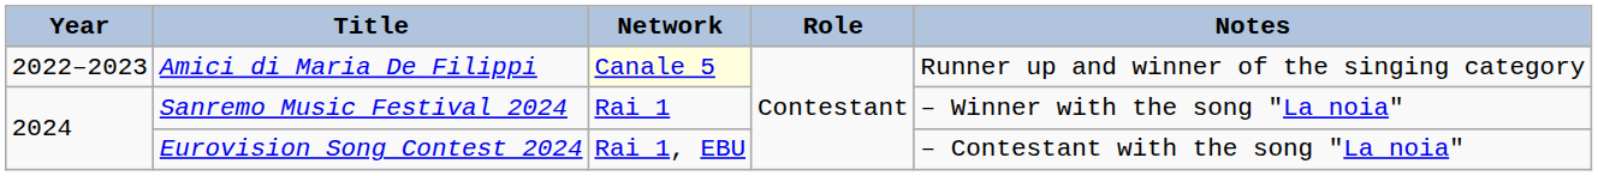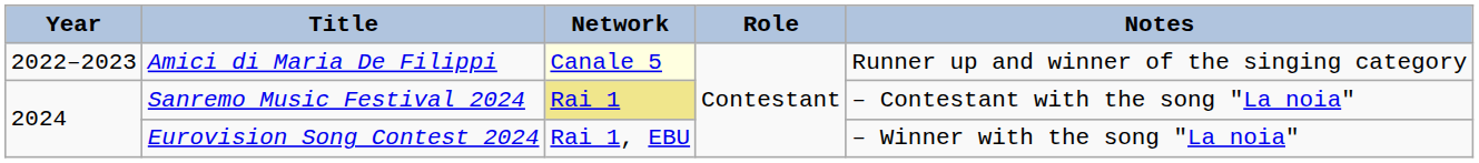Sanremo Music Festival 2024 | Network: no background -> khaki background
Sanremo Music Festival 2024 | Notes: – Winner with the song "La noia" -> – Contestant with the song "La noia"
Eurovision Song Contest 2024 | Notes: – Contestant with the song "La noia" -> – Winner with the song "La noia"
